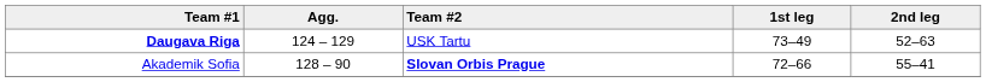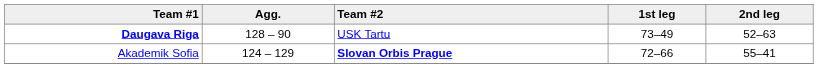Daugava Riga | Agg.: 124 – 129 -> 128 – 90
Akademik Sofia | Agg.: 128 – 90 -> 124 – 129
